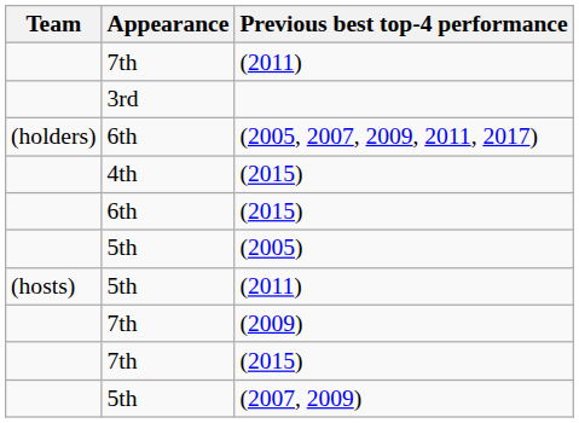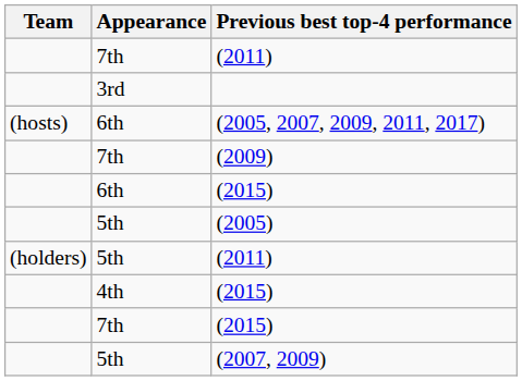(2005, 2007, 2009, 2011, 2017) | Team: (holders) -> (hosts)
rows swapped: 4th / (2015) <-> (2009)
5th / (2011) | Team: (hosts) -> (holders)
